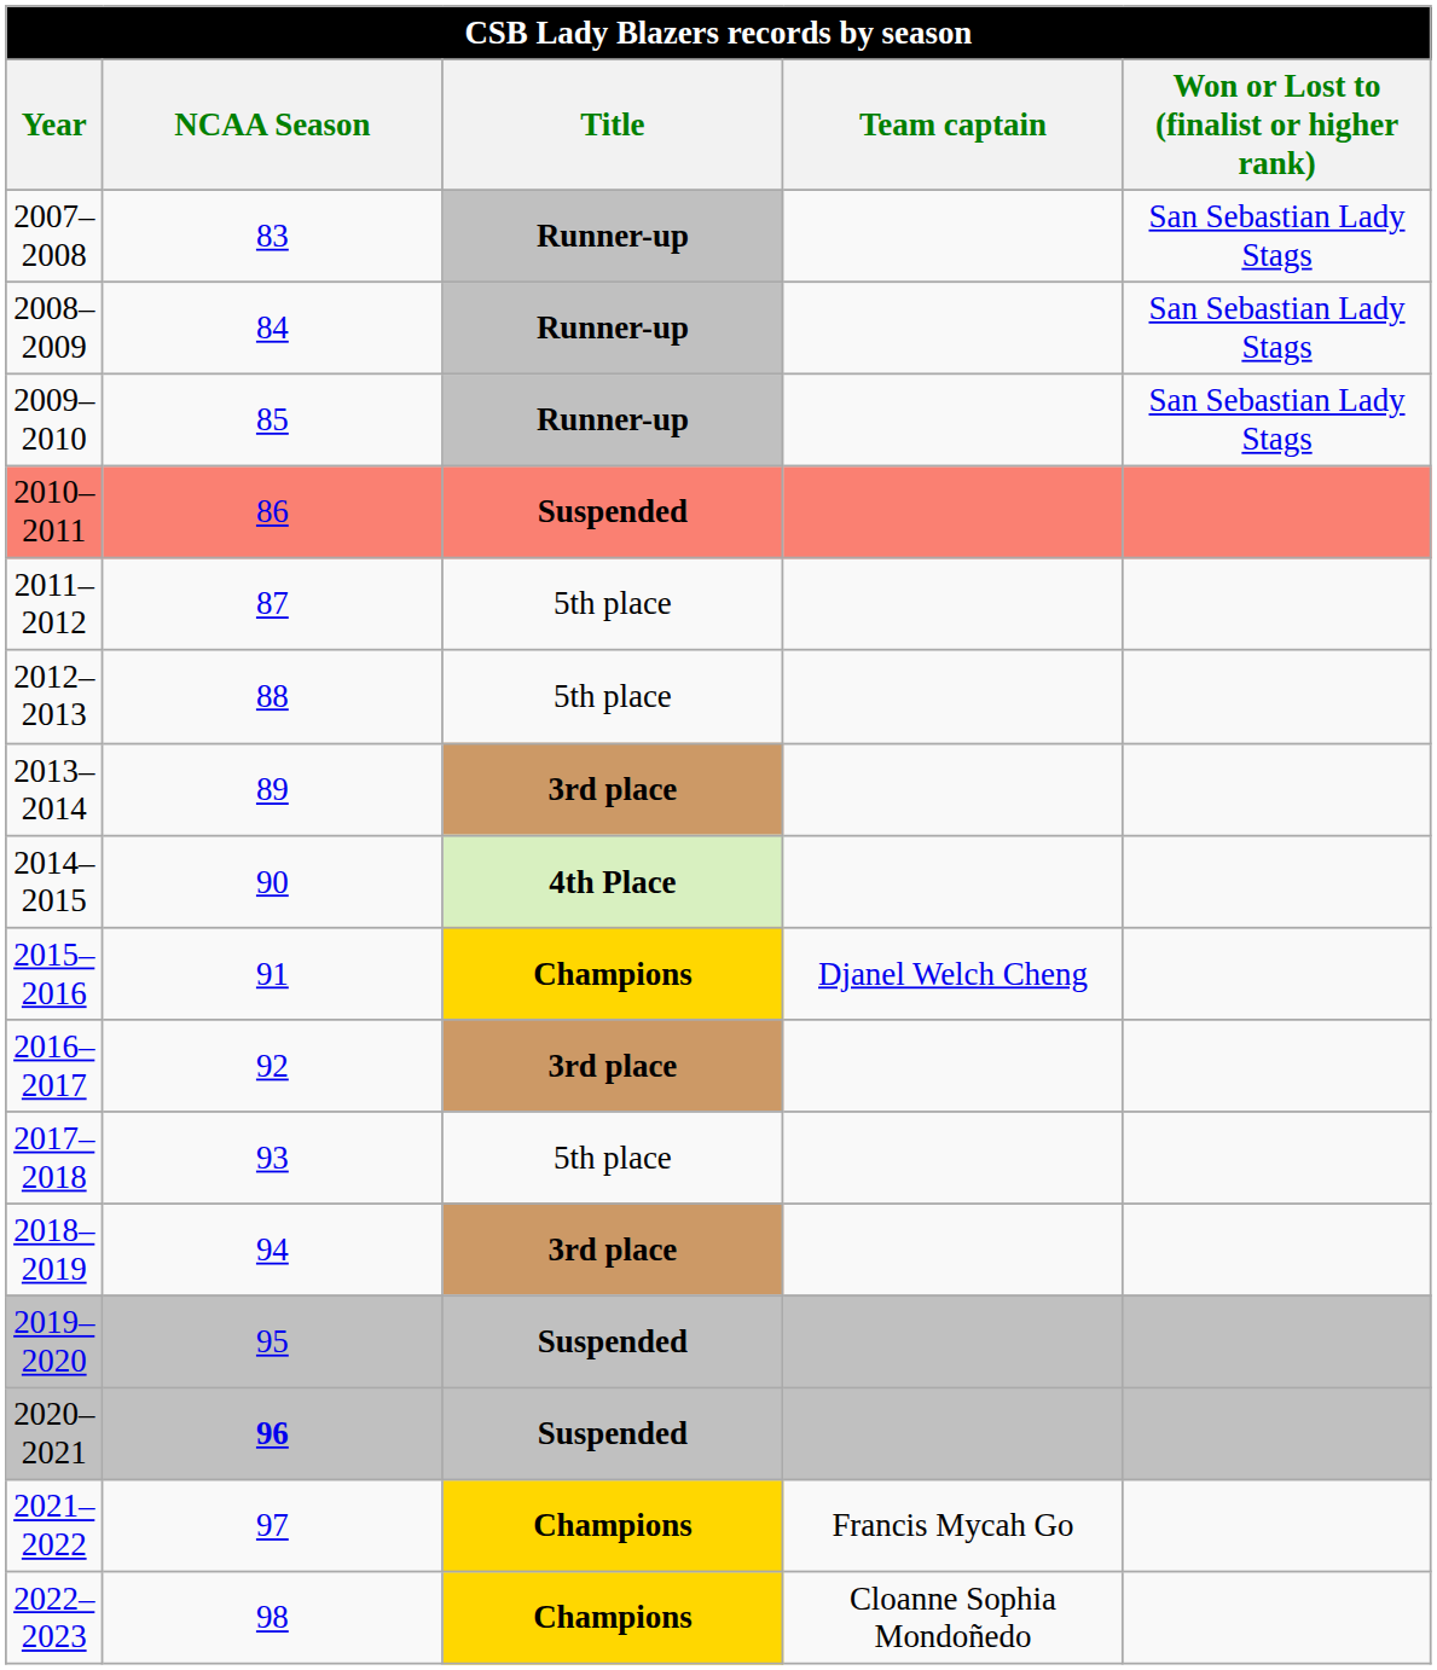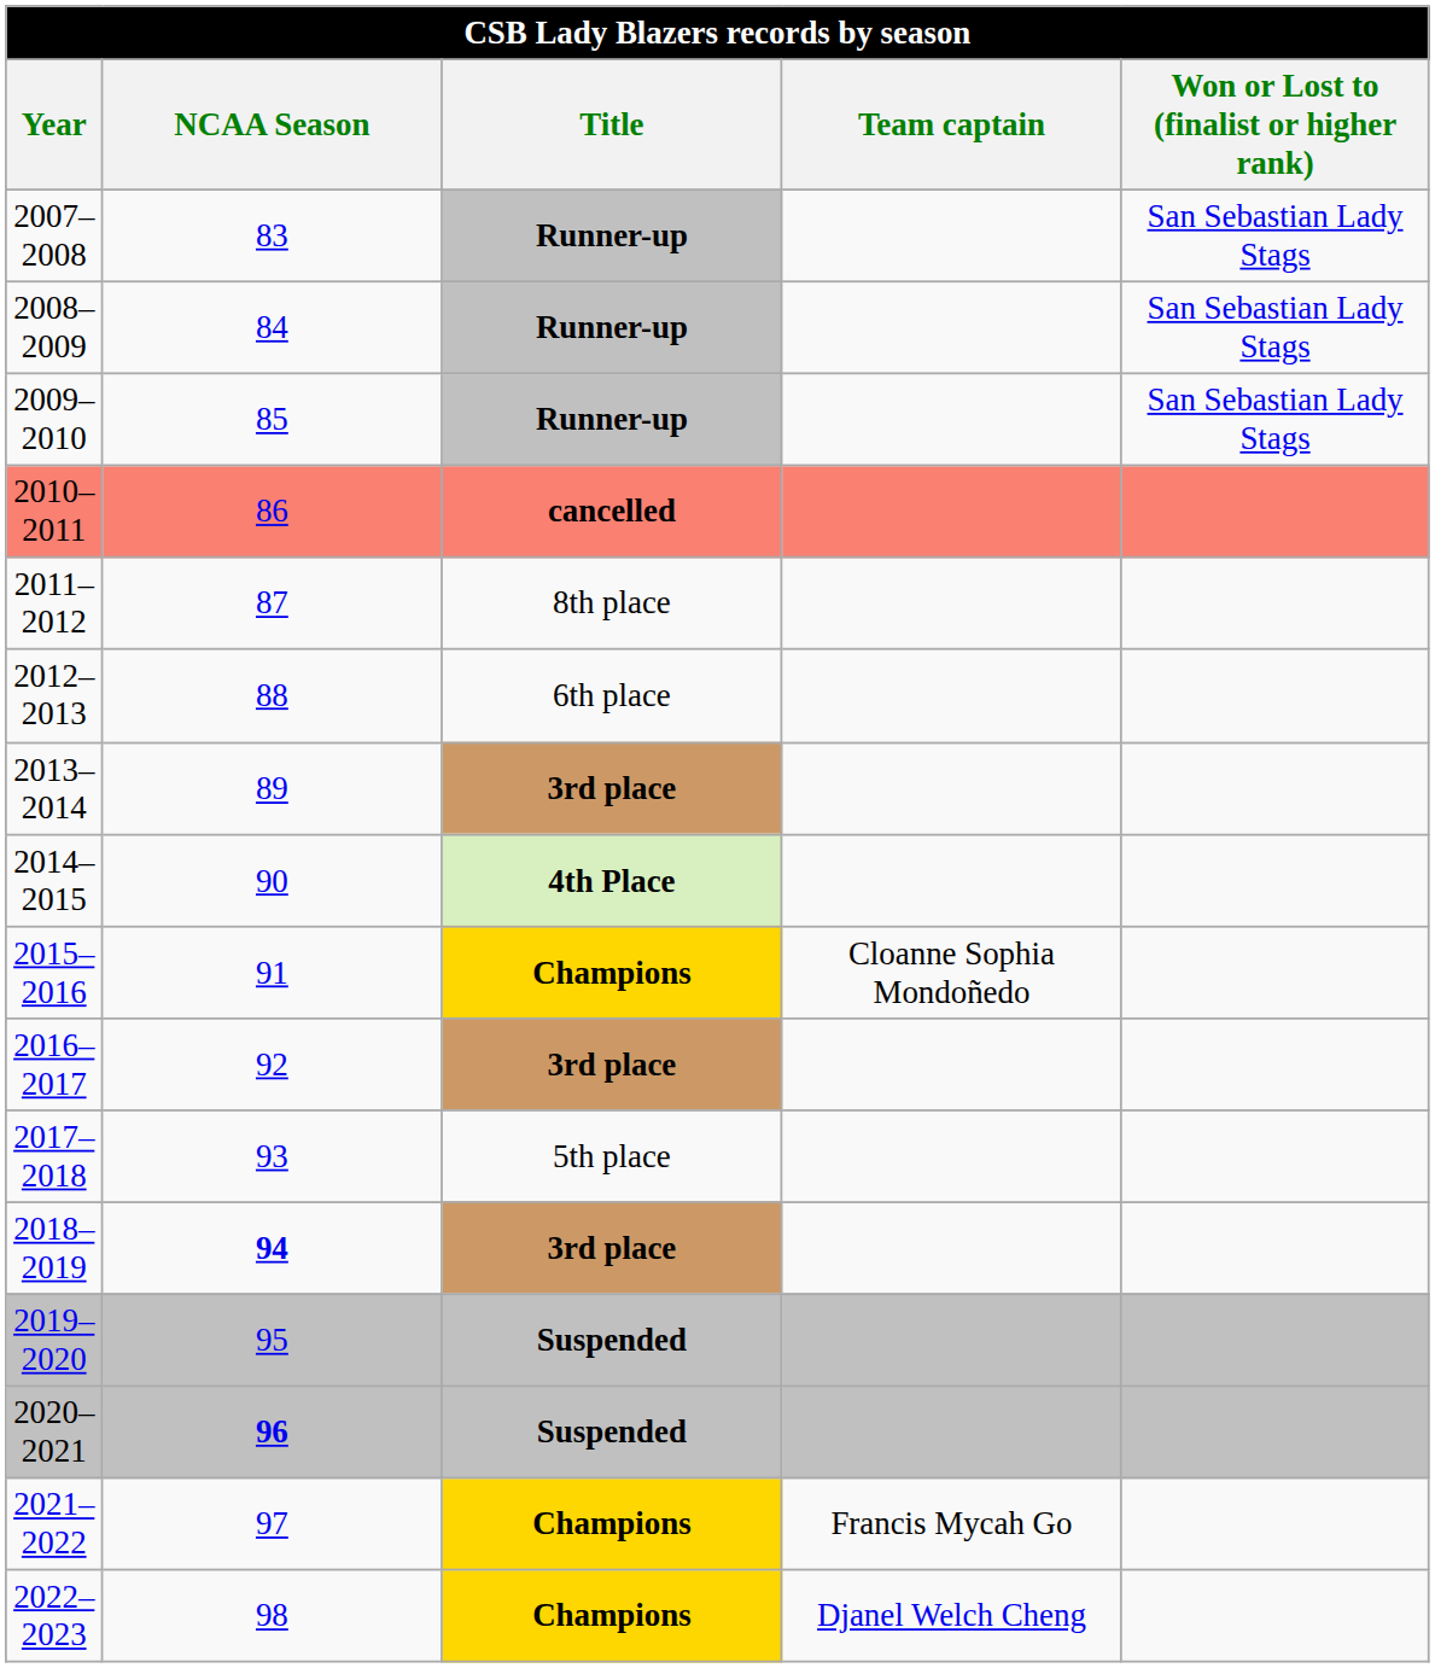2010–2011 | Title: Suspended -> cancelled
2011–2012 | Title: 5th place -> 8th place
2012–2013 | Title: 5th place -> 6th place
2015–2016 | Team captain: Djanel Welch Cheng -> Cloanne Sophia Mondoñedo
2018–2019 | NCAA Season: normal -> bold
2022–2023 | Team captain: Cloanne Sophia Mondoñedo -> Djanel Welch Cheng
